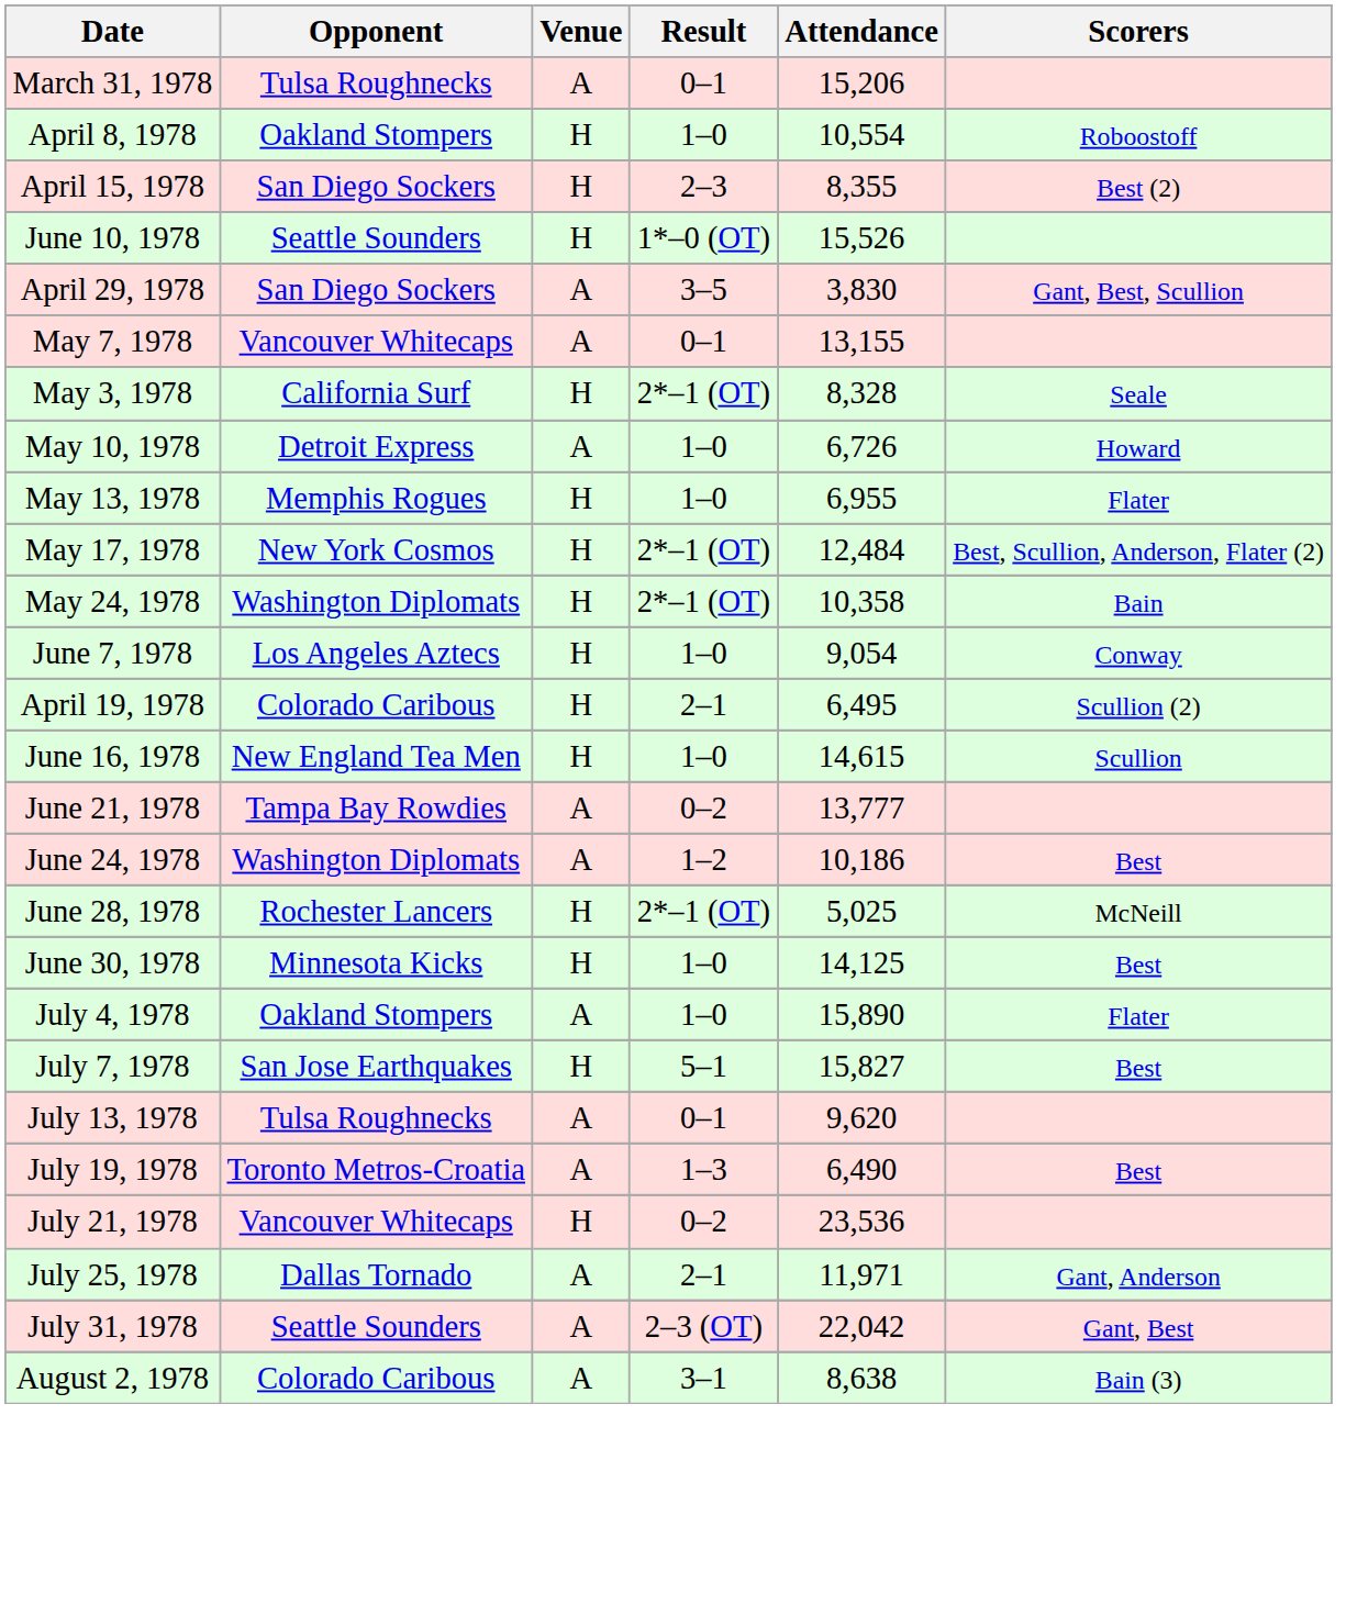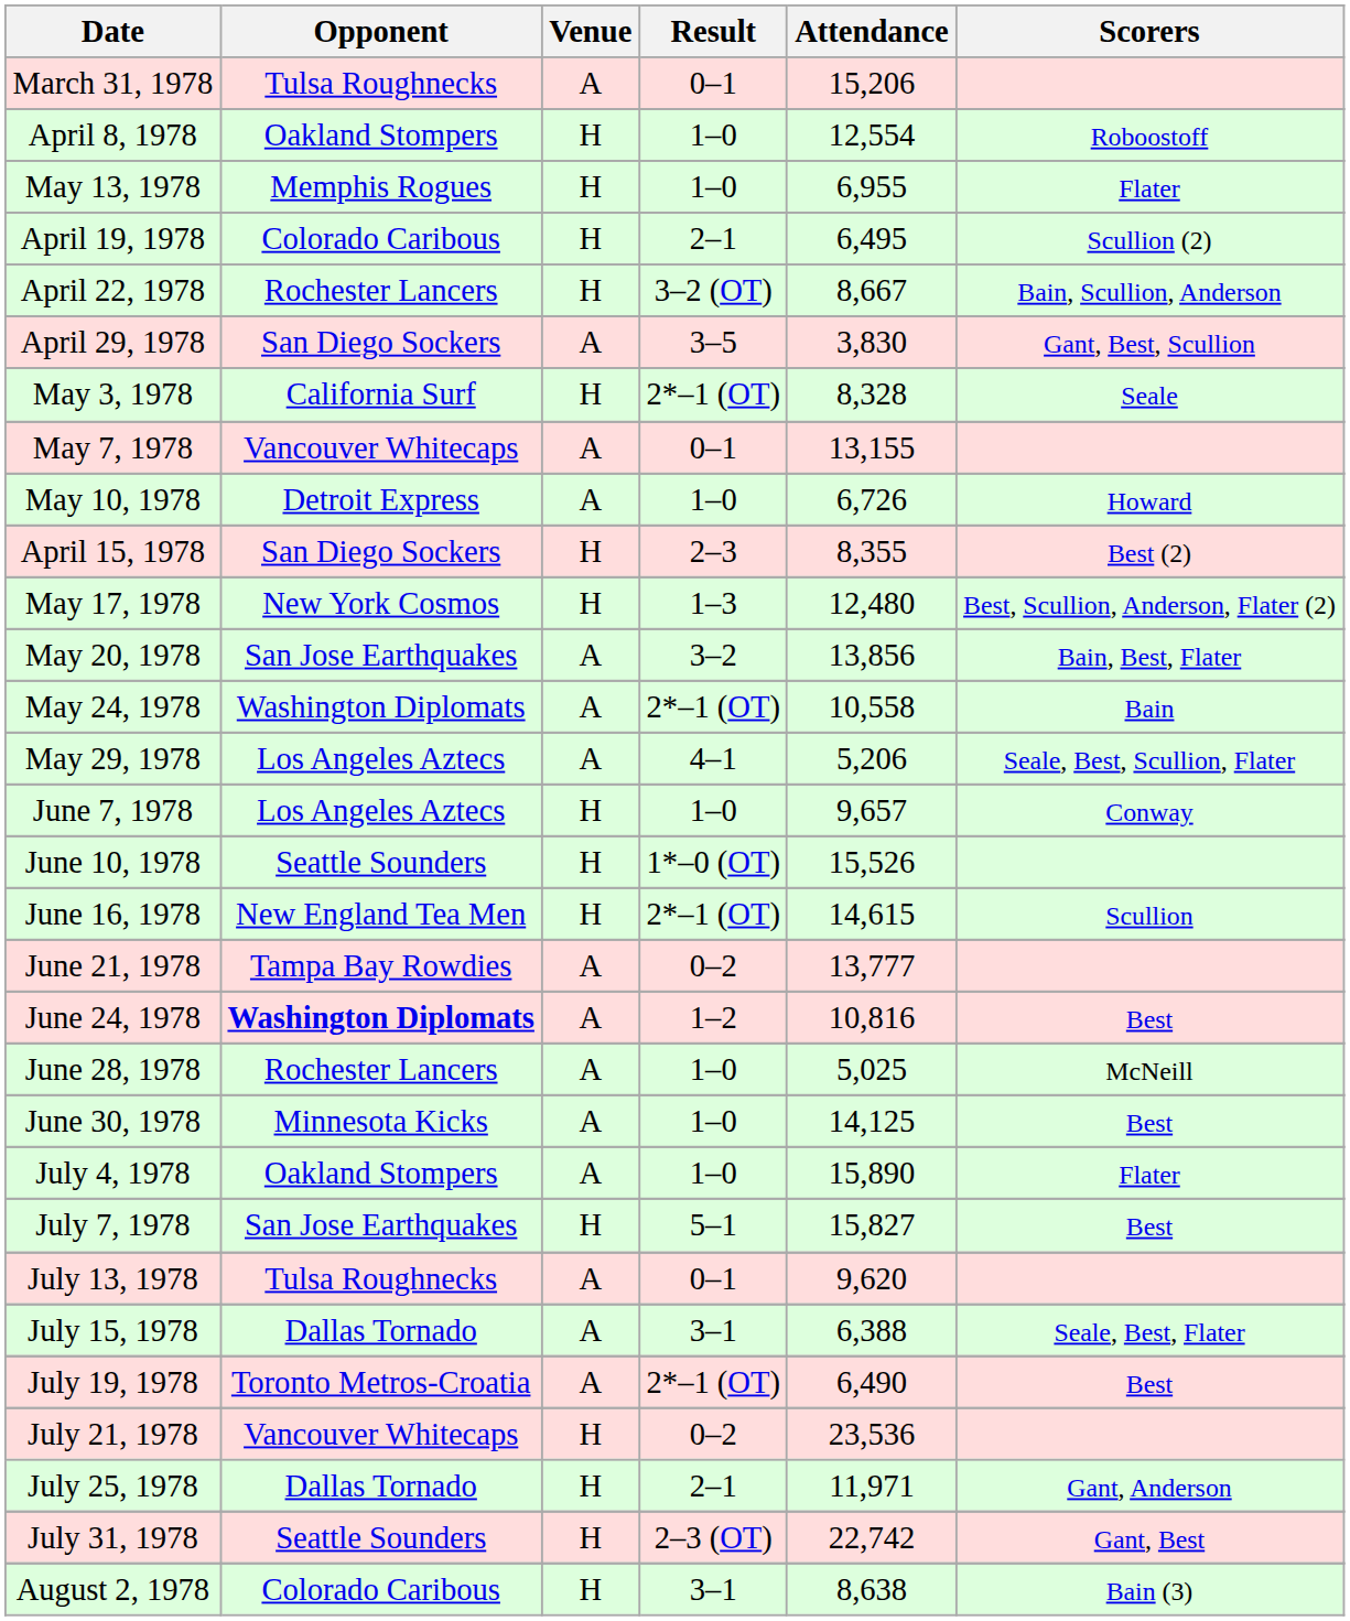April 8, 1978 | Attendance: 10,554 -> 12,554
rows swapped: April 15, 1978 <-> May 13, 1978
rows swapped: April 19, 1978 <-> June 10, 1978
+ row: April 22, 1978 | Rochester Lancers | H | 3–2 (OT) | 8,667 | Bain, Scullion, Anderson
rows swapped: May 3, 1978 <-> May 7, 1978
May 17, 1978 | Result: 2*–1 (OT) -> 1–3
May 17, 1978 | Attendance: 12,484 -> 12,480
+ row: May 20, 1978 | San Jose Earthquakes | A | 3–2 | 13,856 | Bain, Best, Flater
May 24, 1978 | Venue: H -> A
May 24, 1978 | Attendance: 10,358 -> 10,558
+ row: May 29, 1978 | Los Angeles Aztecs | A | 4–1 | 5,206 | Seale, Best, Scullion, Flater
June 7, 1978 | Attendance: 9,054 -> 9,657
June 16, 1978 | Result: 1–0 -> 2*–1 (OT)
June 24, 1978 | Opponent: normal -> bold
June 24, 1978 | Attendance: 10,186 -> 10,816
June 28, 1978 | Venue: H -> A
June 28, 1978 | Result: 2*–1 (OT) -> 1–0
June 30, 1978 | Venue: H -> A
+ row: July 15, 1978 | Dallas Tornado | A | 3–1 | 6,388 | Seale, Best, Flater
July 19, 1978 | Result: 1–3 -> 2*–1 (OT)
July 25, 1978 | Venue: A -> H
July 31, 1978 | Venue: A -> H
July 31, 1978 | Attendance: 22,042 -> 22,742
August 2, 1978 | Venue: A -> H
